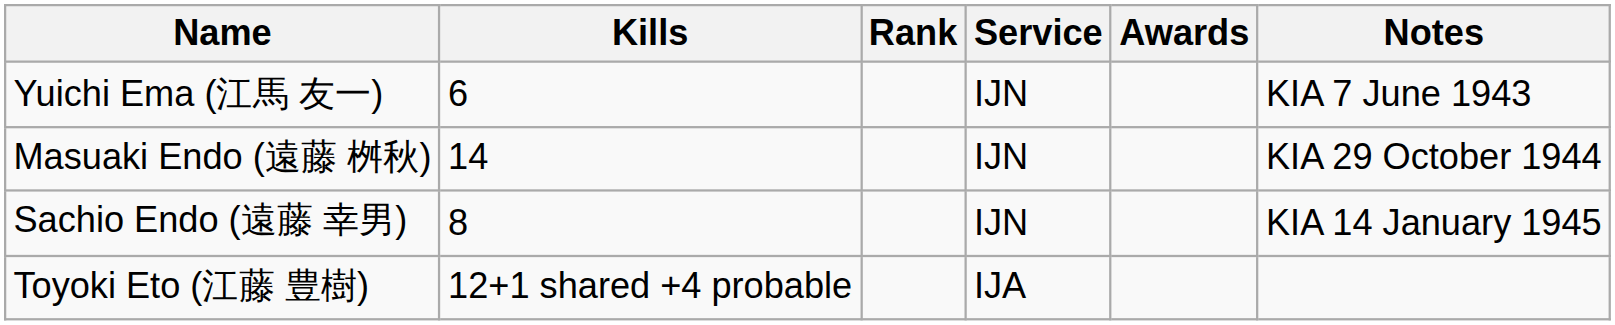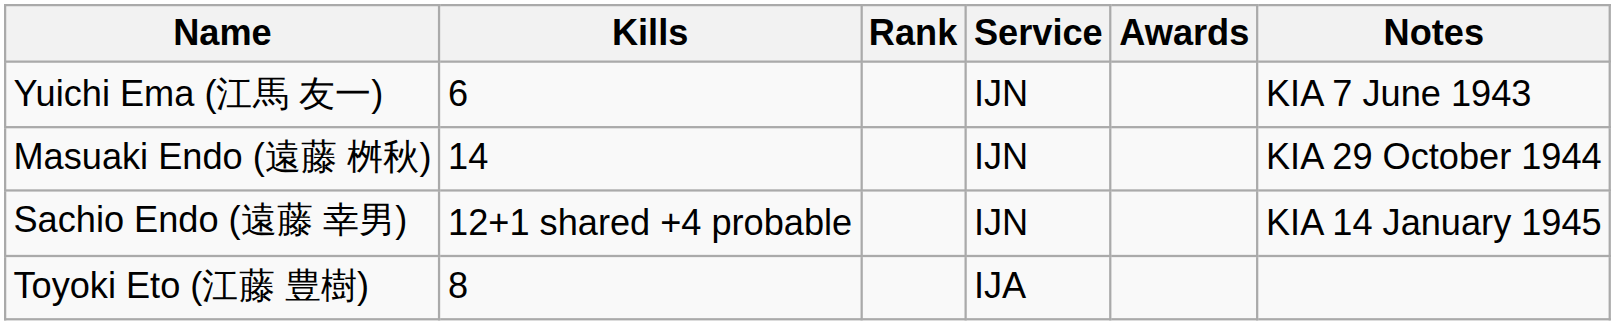Sachio Endo (遠藤 幸男) | Kills: 8 -> 12+1 shared +4 probable
Toyoki Eto (江藤 豊樹) | Kills: 12+1 shared +4 probable -> 8
